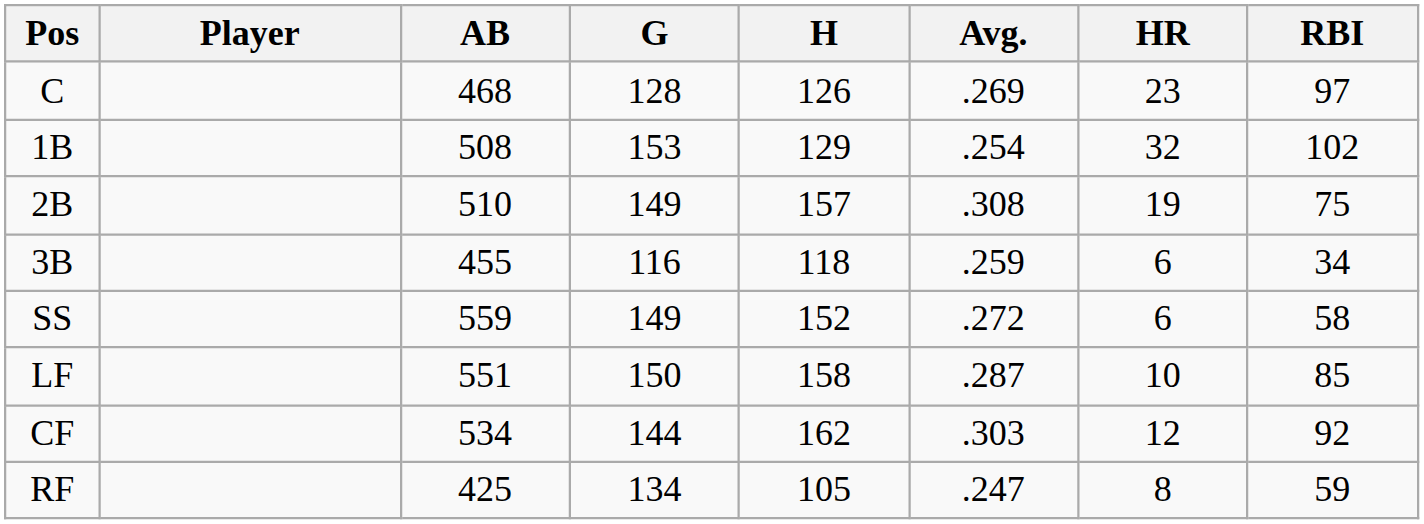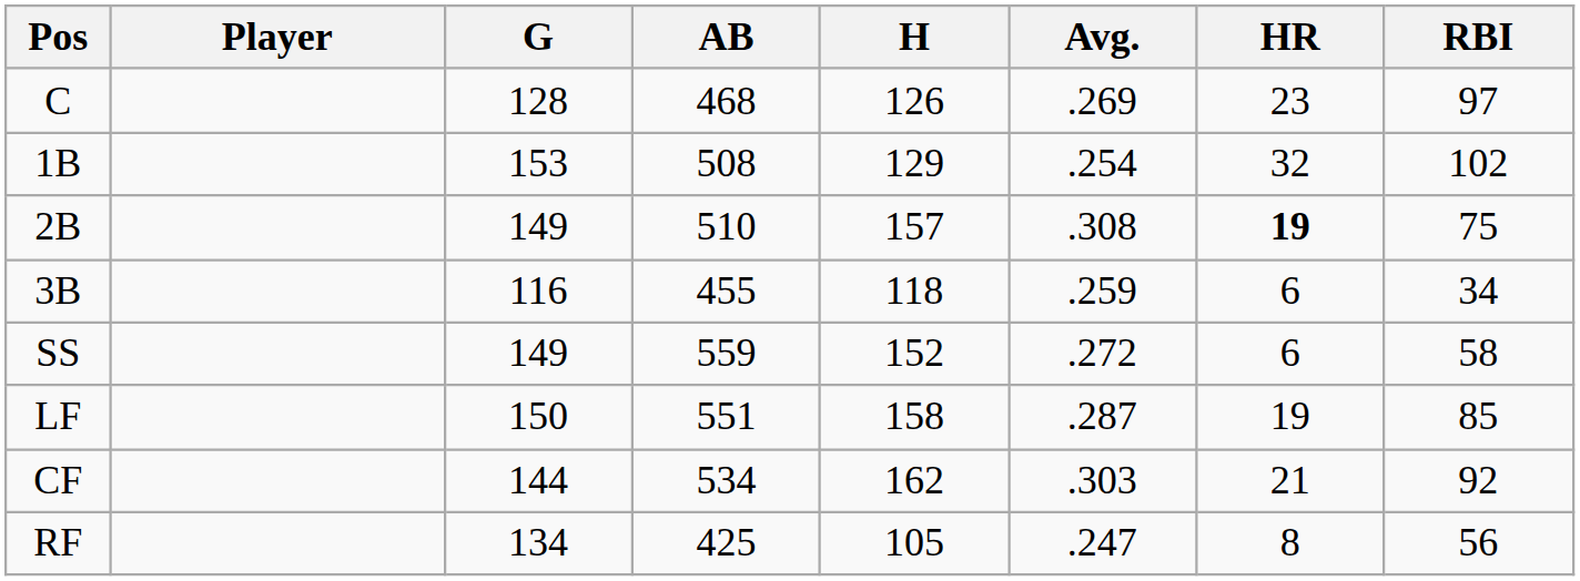columns swapped: G <-> AB
2B | HR: normal -> bold
LF | HR: 10 -> 19
CF | HR: 12 -> 21
RF | RBI: 59 -> 56
